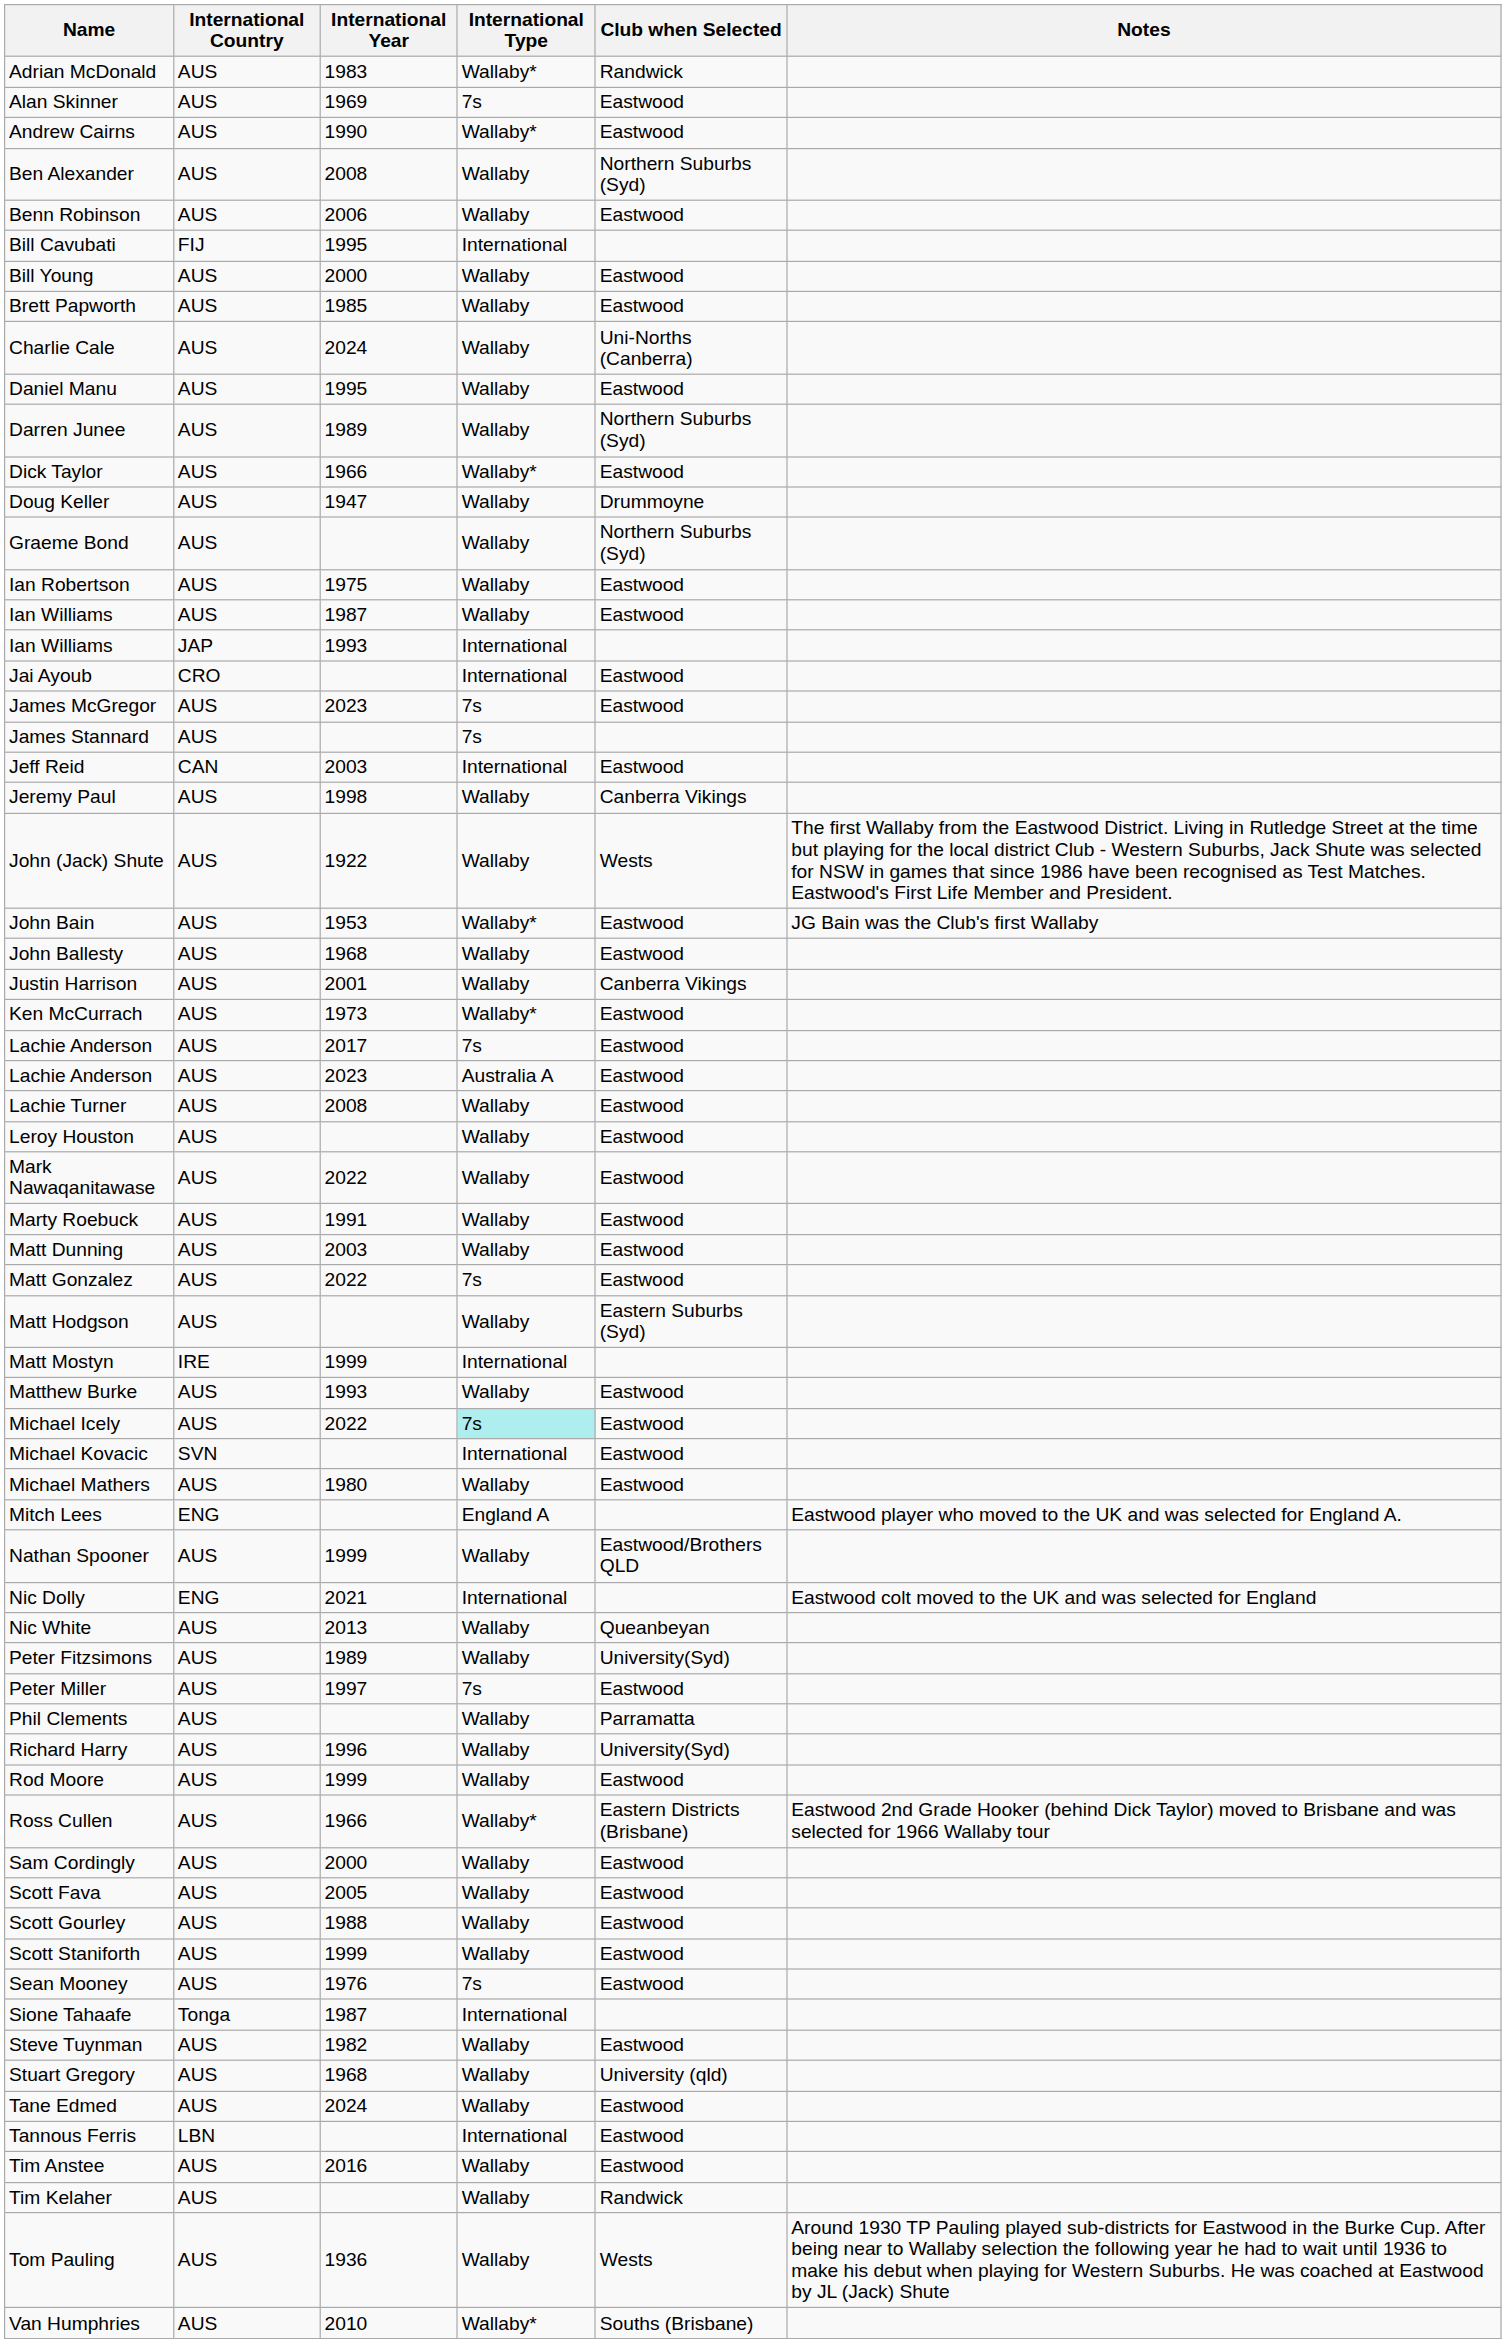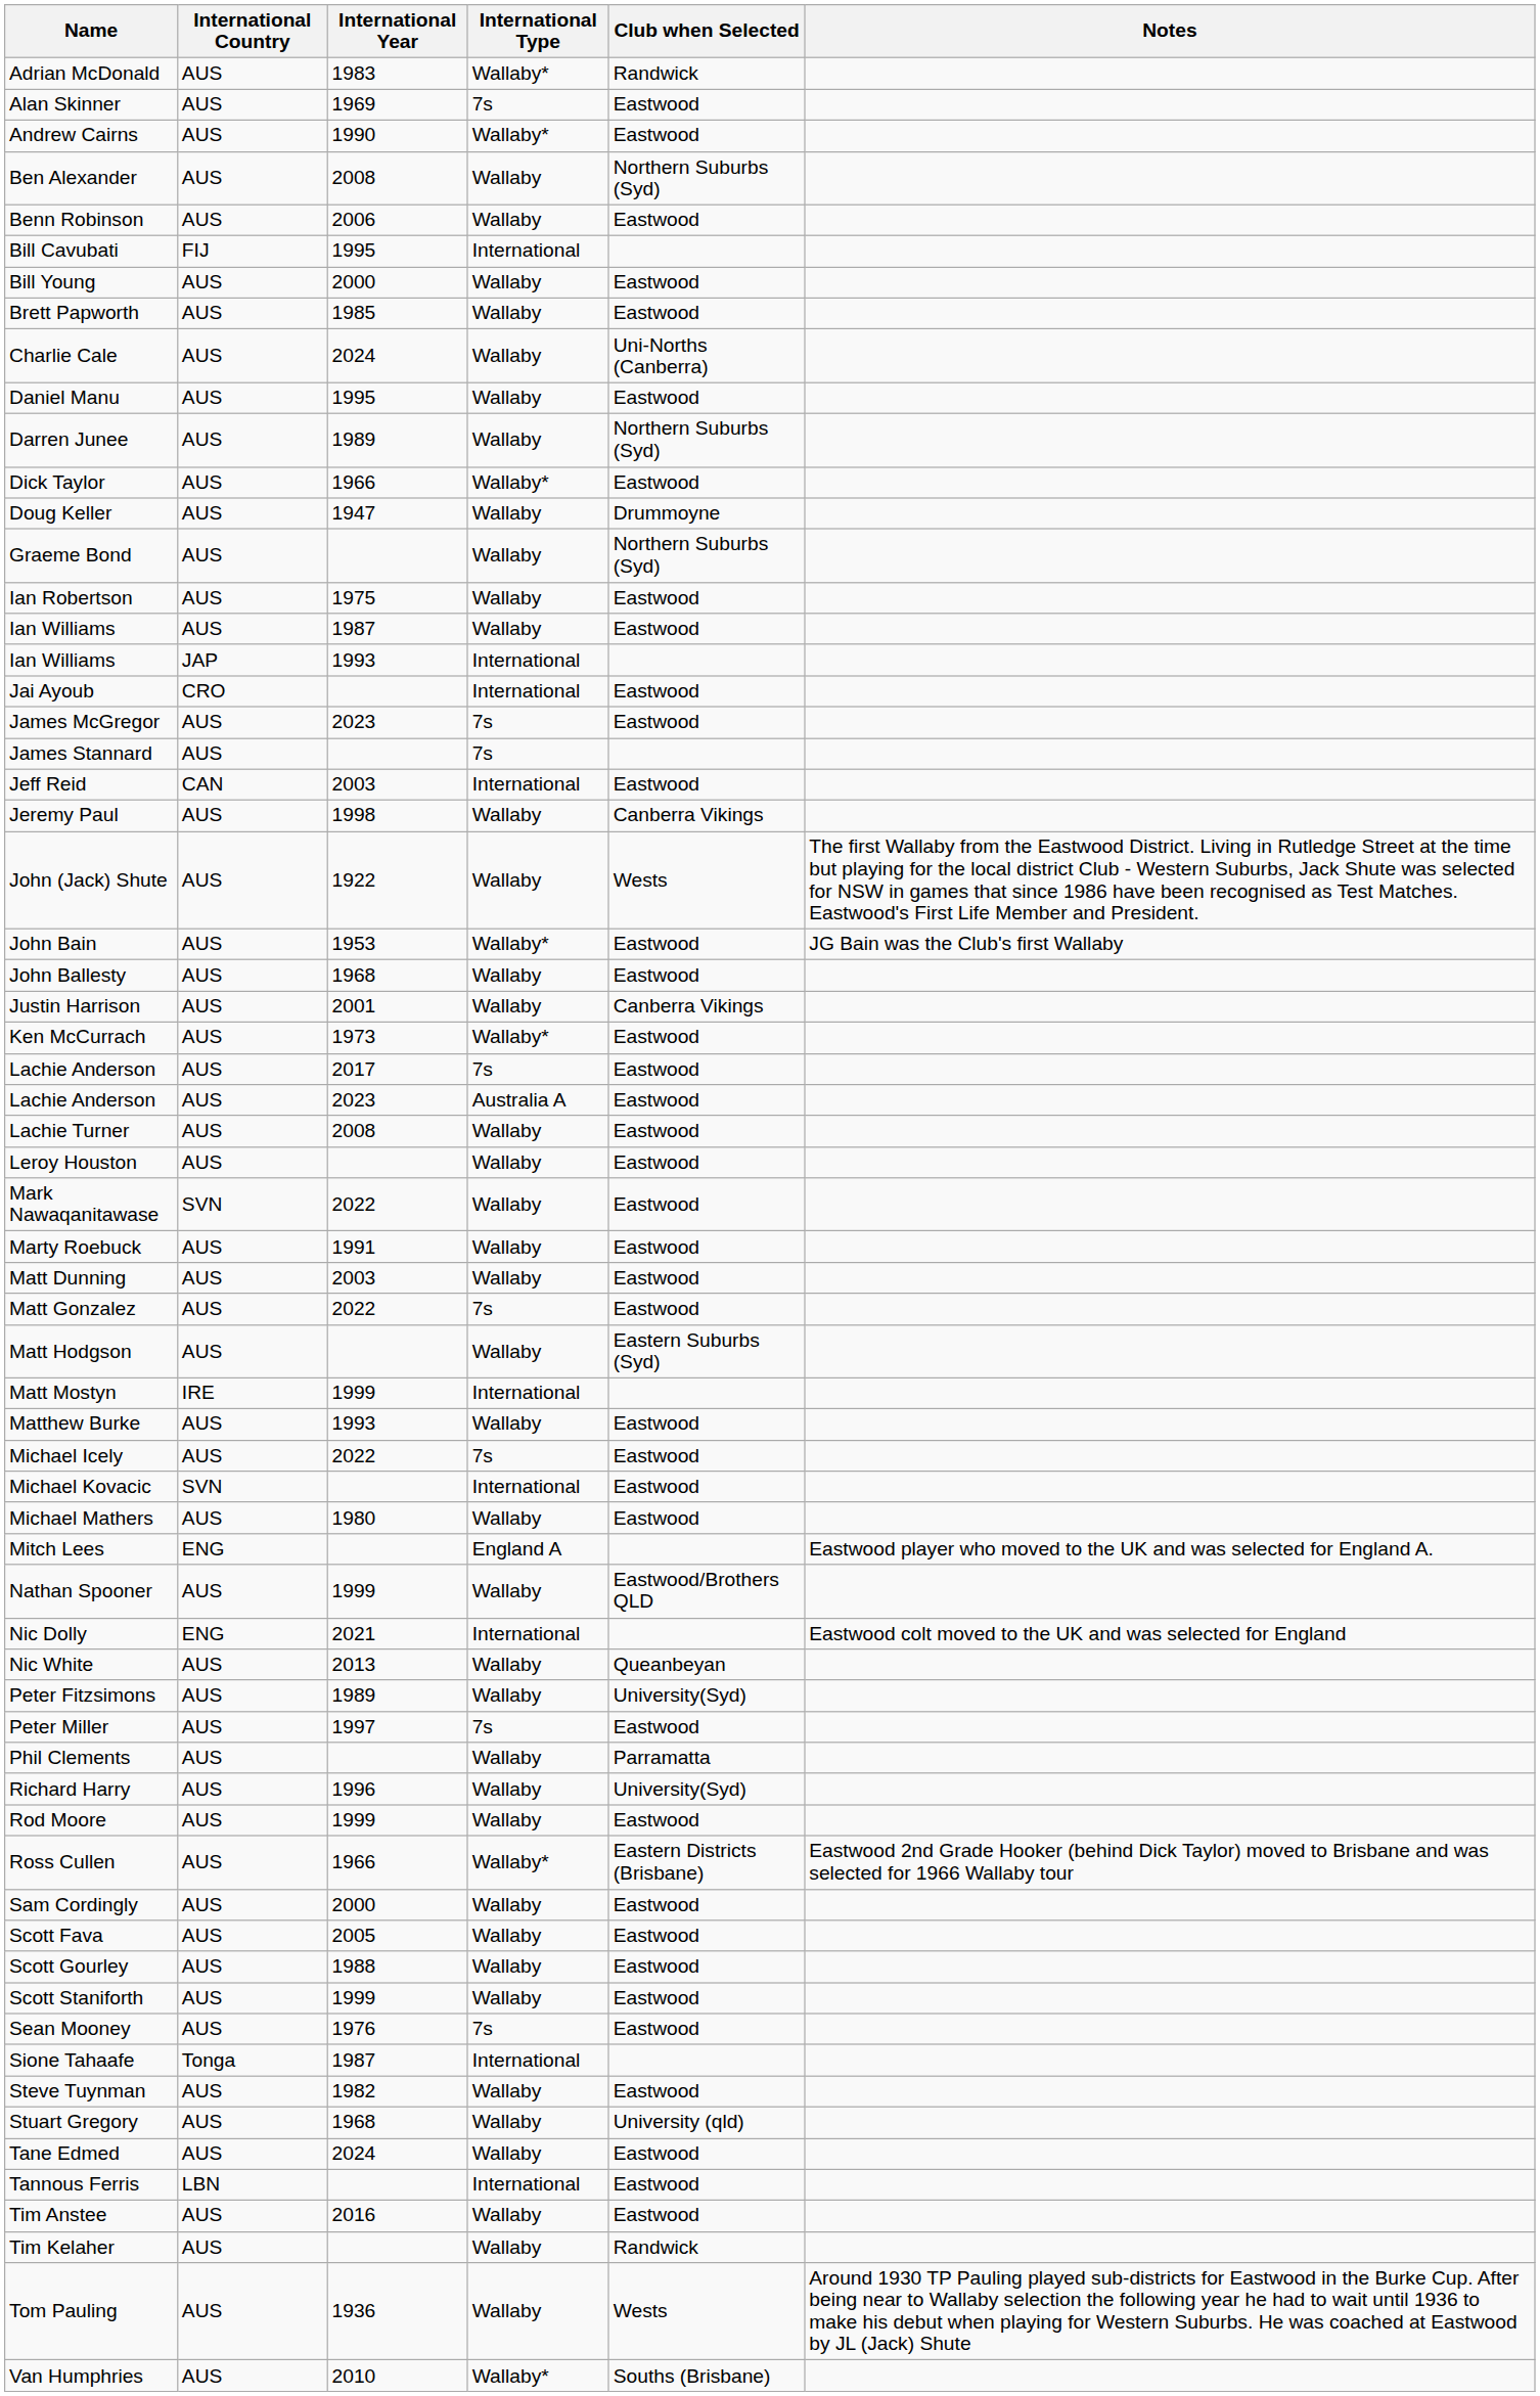Mark Nawaqanitawase | International Country: AUS -> SVN
Michael Icely | International Type: paleturquoise background -> no background
